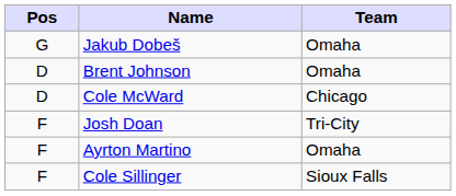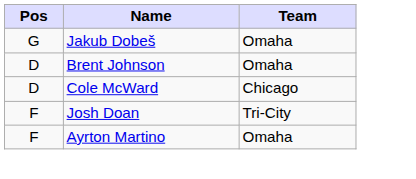- row: F | Cole Sillinger | Sioux Falls
